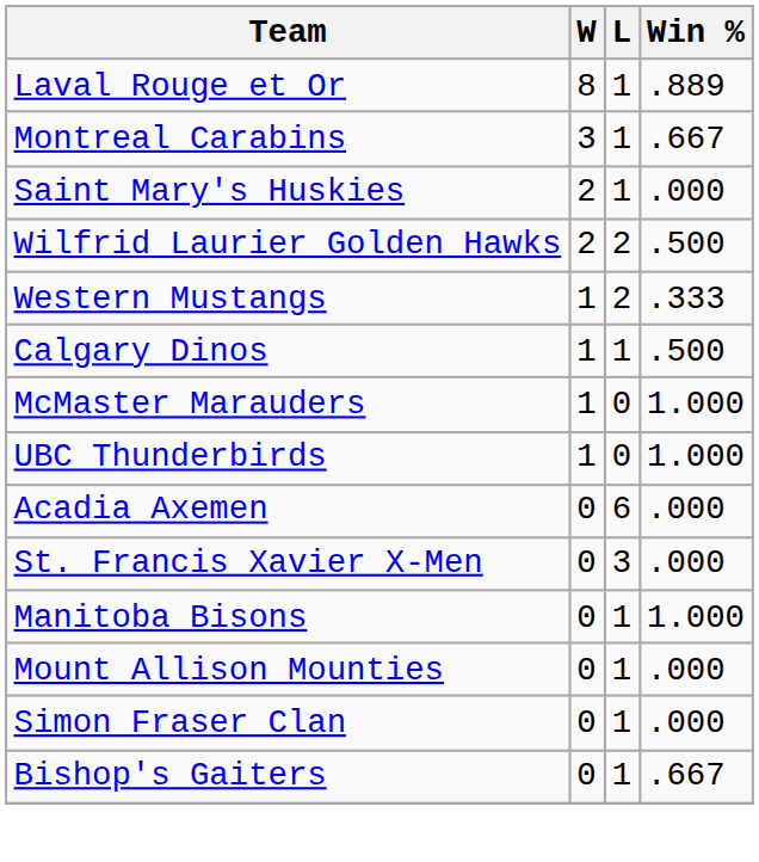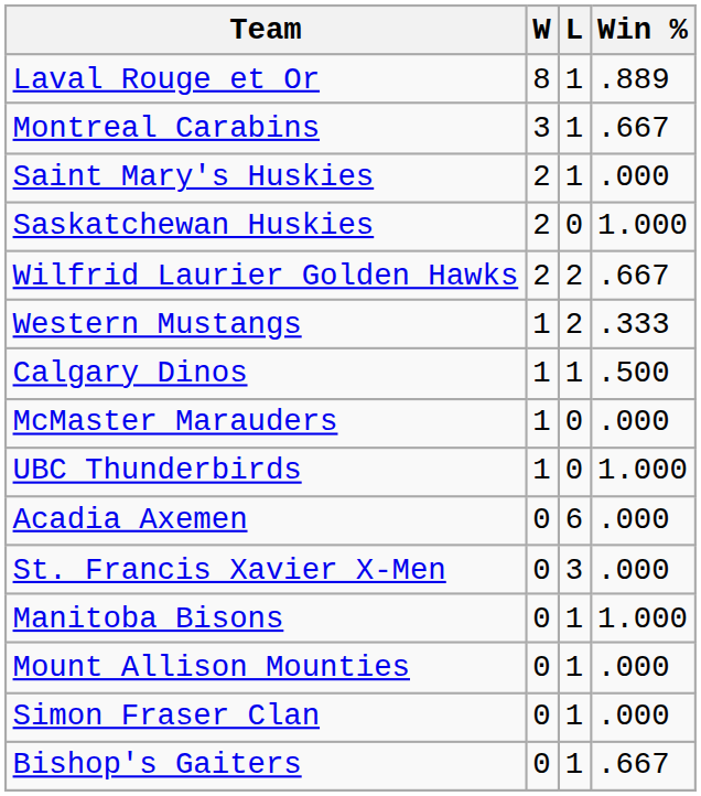+ row: Saskatchewan Huskies | 2 | 0 | 1.000
Wilfrid Laurier Golden Hawks | Win %: .500 -> .667
McMaster Marauders | Win %: 1.000 -> .000
